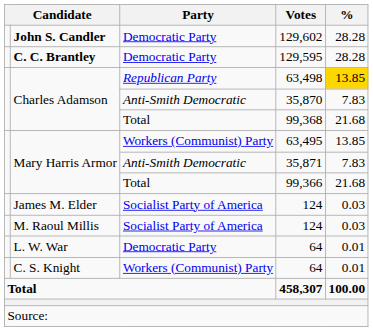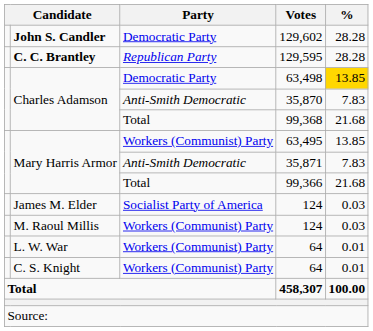129,595 | Party: Democratic Party -> Republican Party
63,498 | Party: Republican Party -> Democratic Party
M. Raoul Millis / 124 | Party: Socialist Party of America -> Workers (Communist) Party
L. W. War / 64 | Party: Democratic Party -> Workers (Communist) Party
